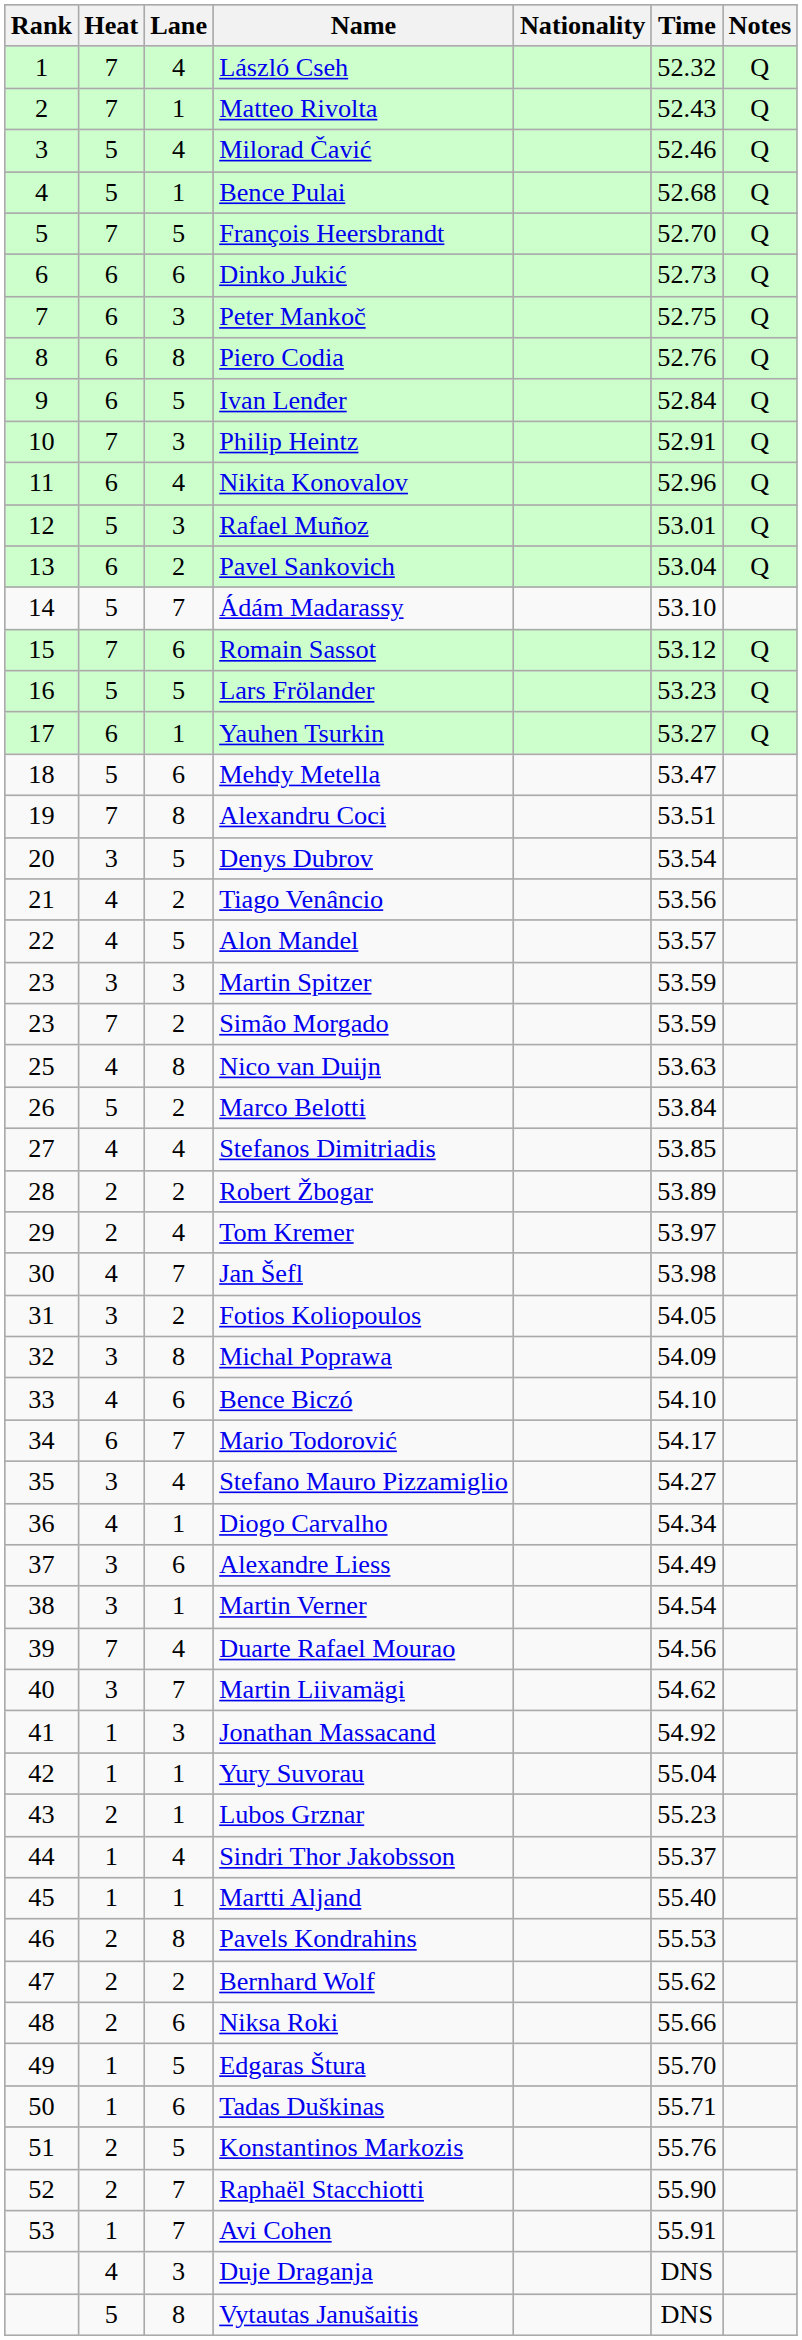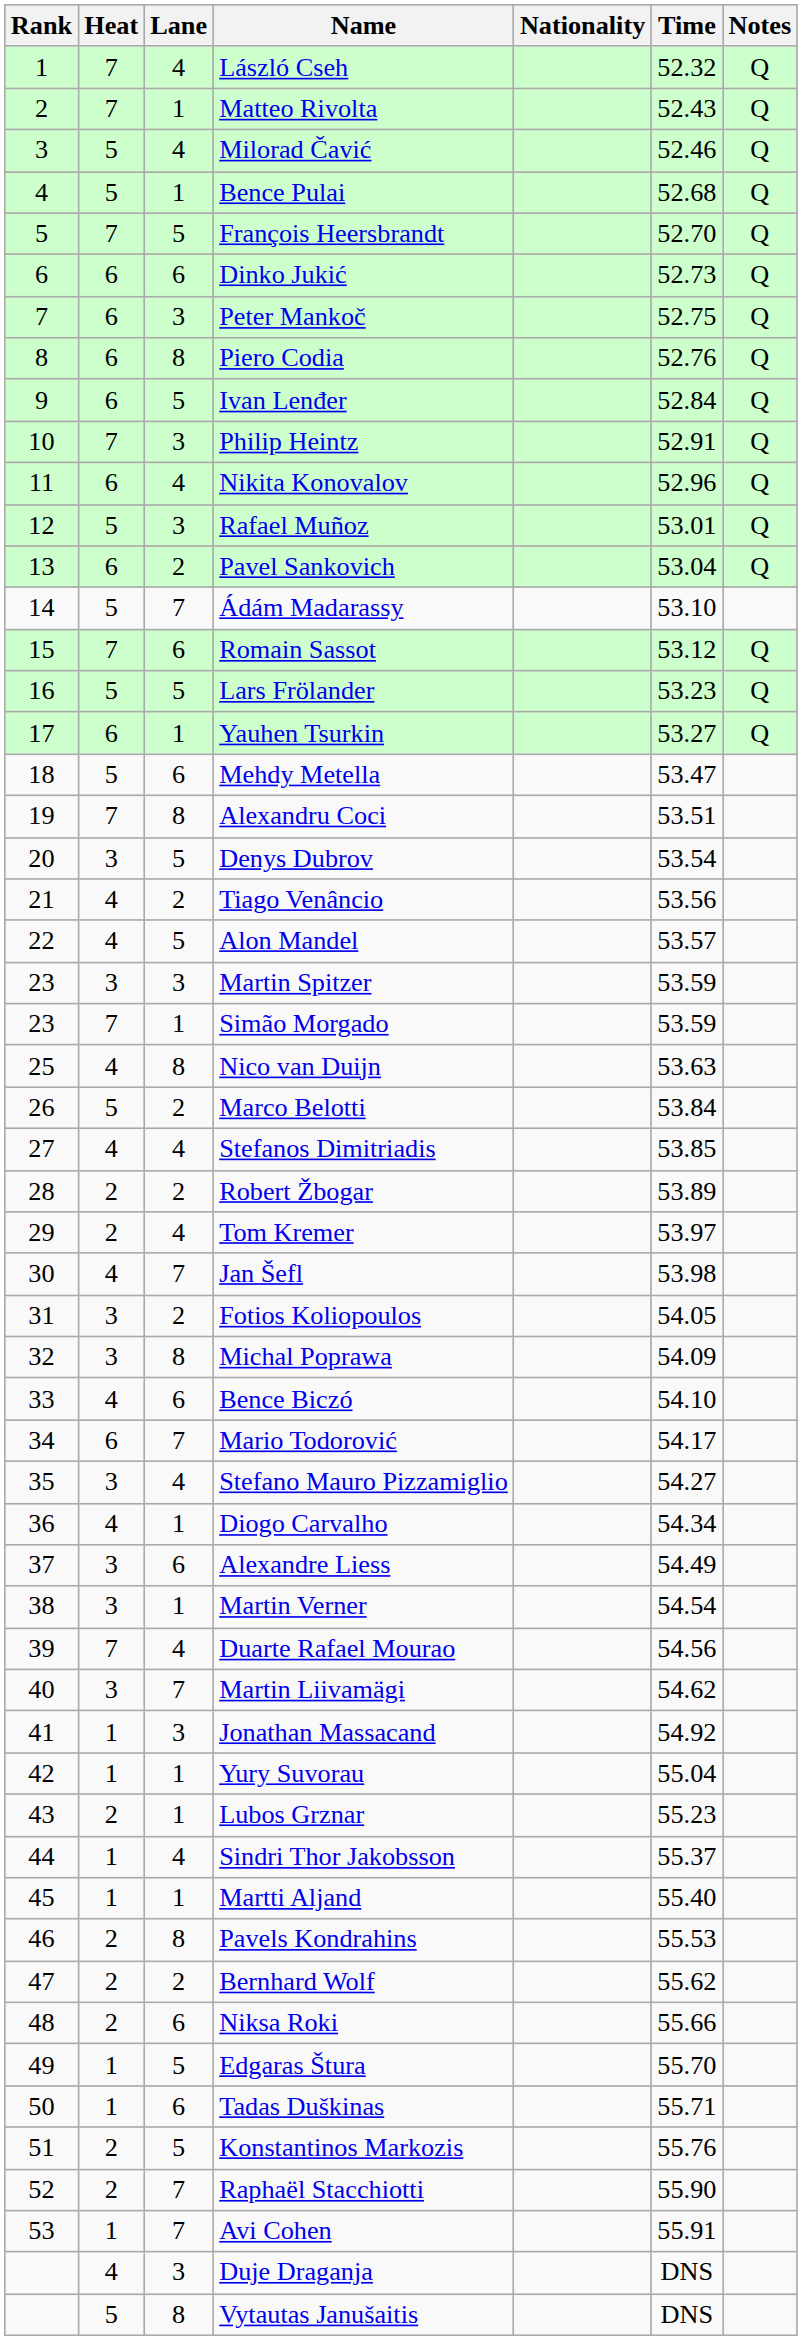Simão Morgado | Lane: 2 -> 1
